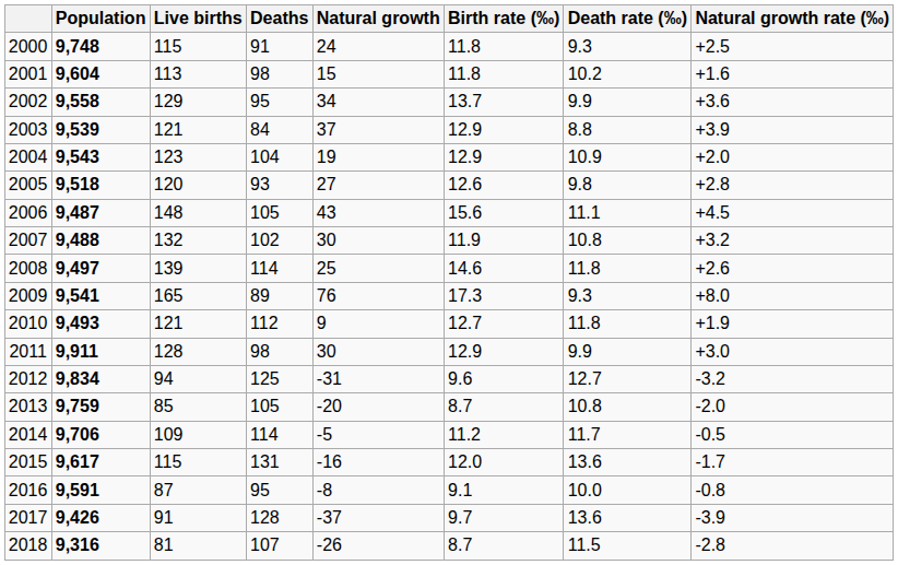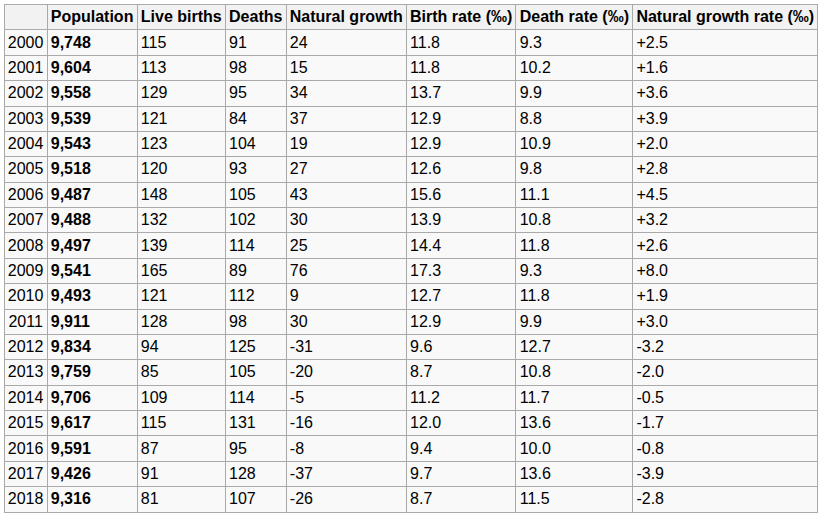2007 | Birth rate (‰): 11.9 -> 13.9
2008 | Birth rate (‰): 14.6 -> 14.4
2016 | Birth rate (‰): 9.1 -> 9.4
